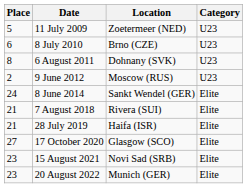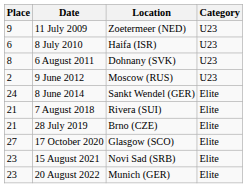11 July 2009 | Place: 5 -> 9
8 July 2010 | Location: Brno (CZE) -> Haifa (ISR)
28 July 2019 | Location: Haifa (ISR) -> Brno (CZE)
